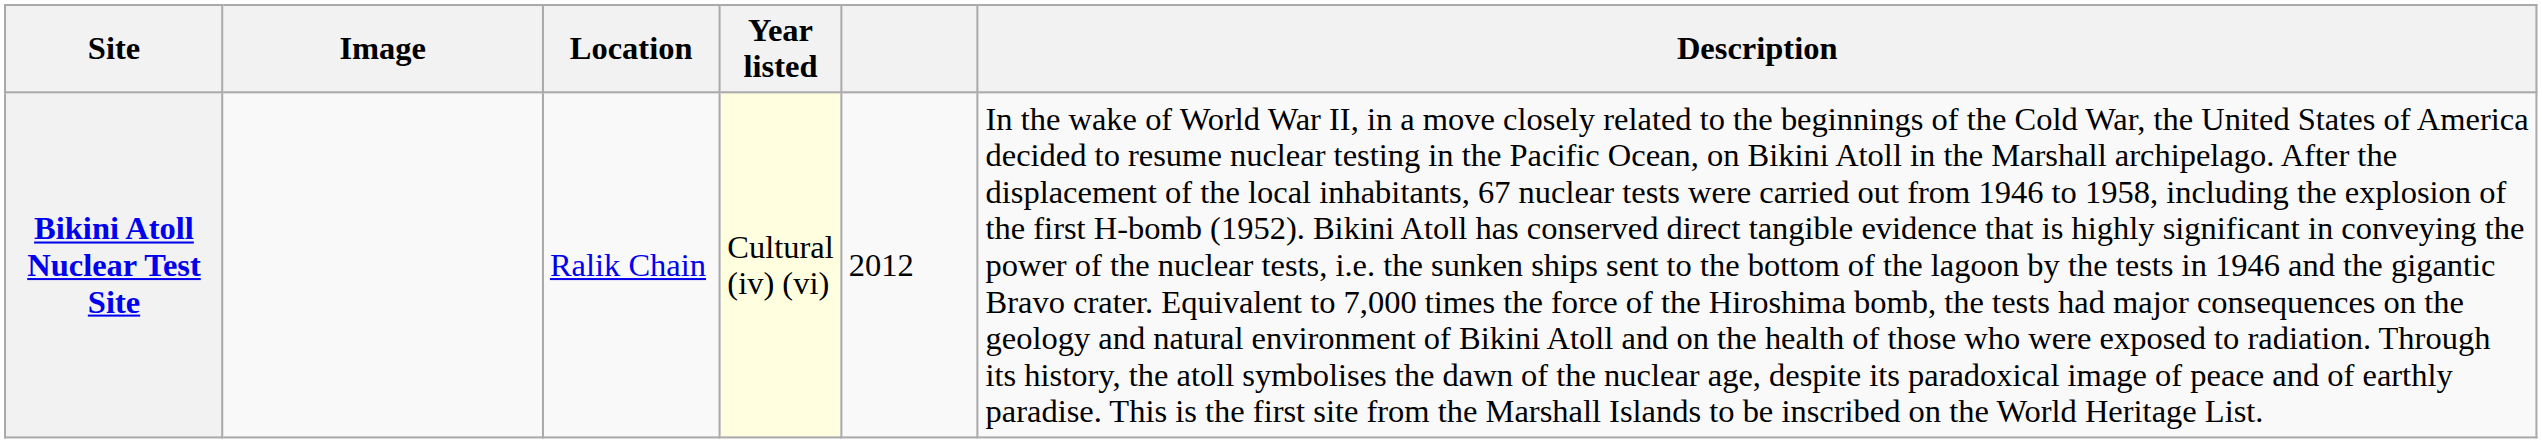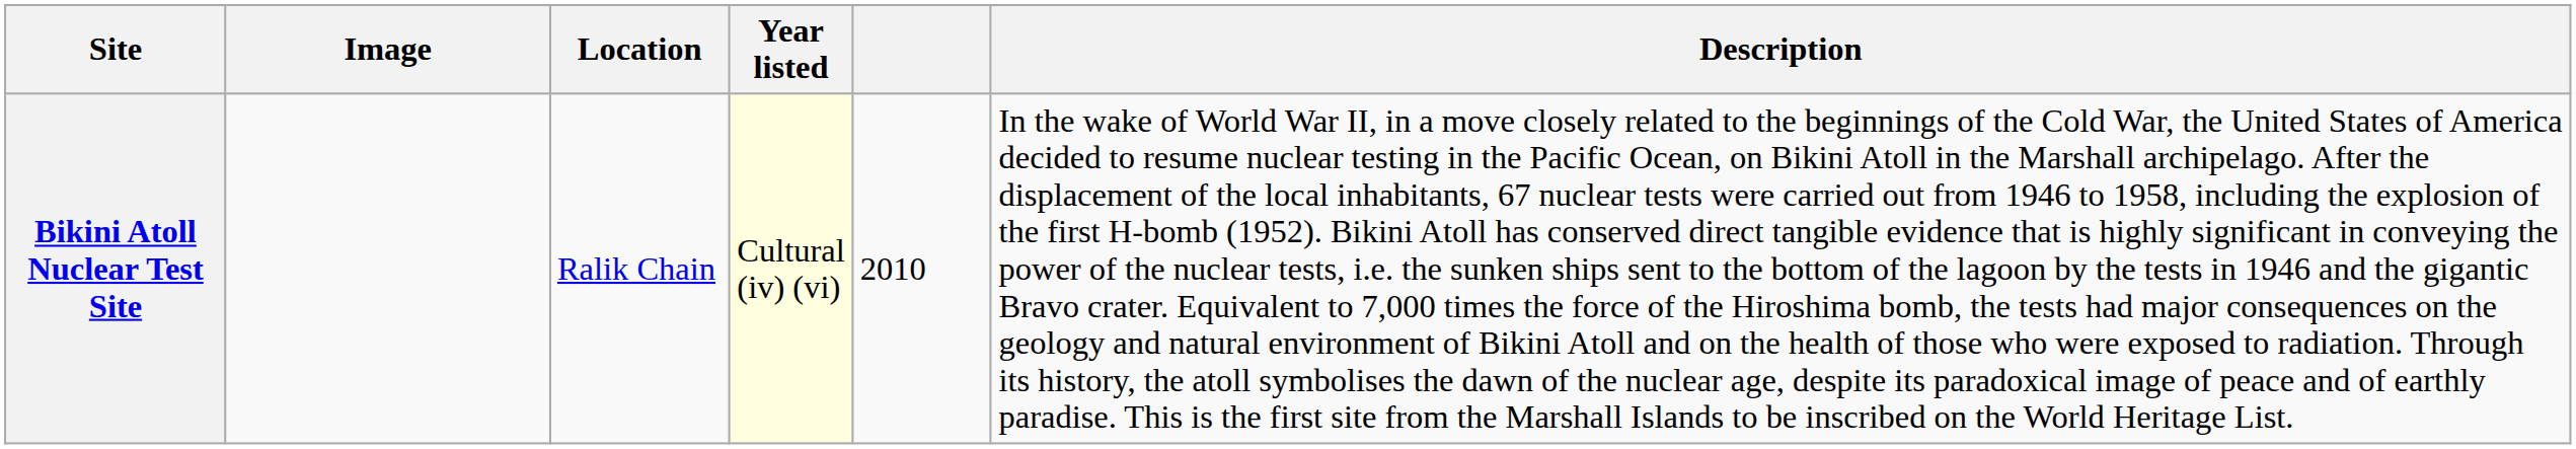Bikini Atoll Nuclear Test Site | column 5: 2012 -> 2010
